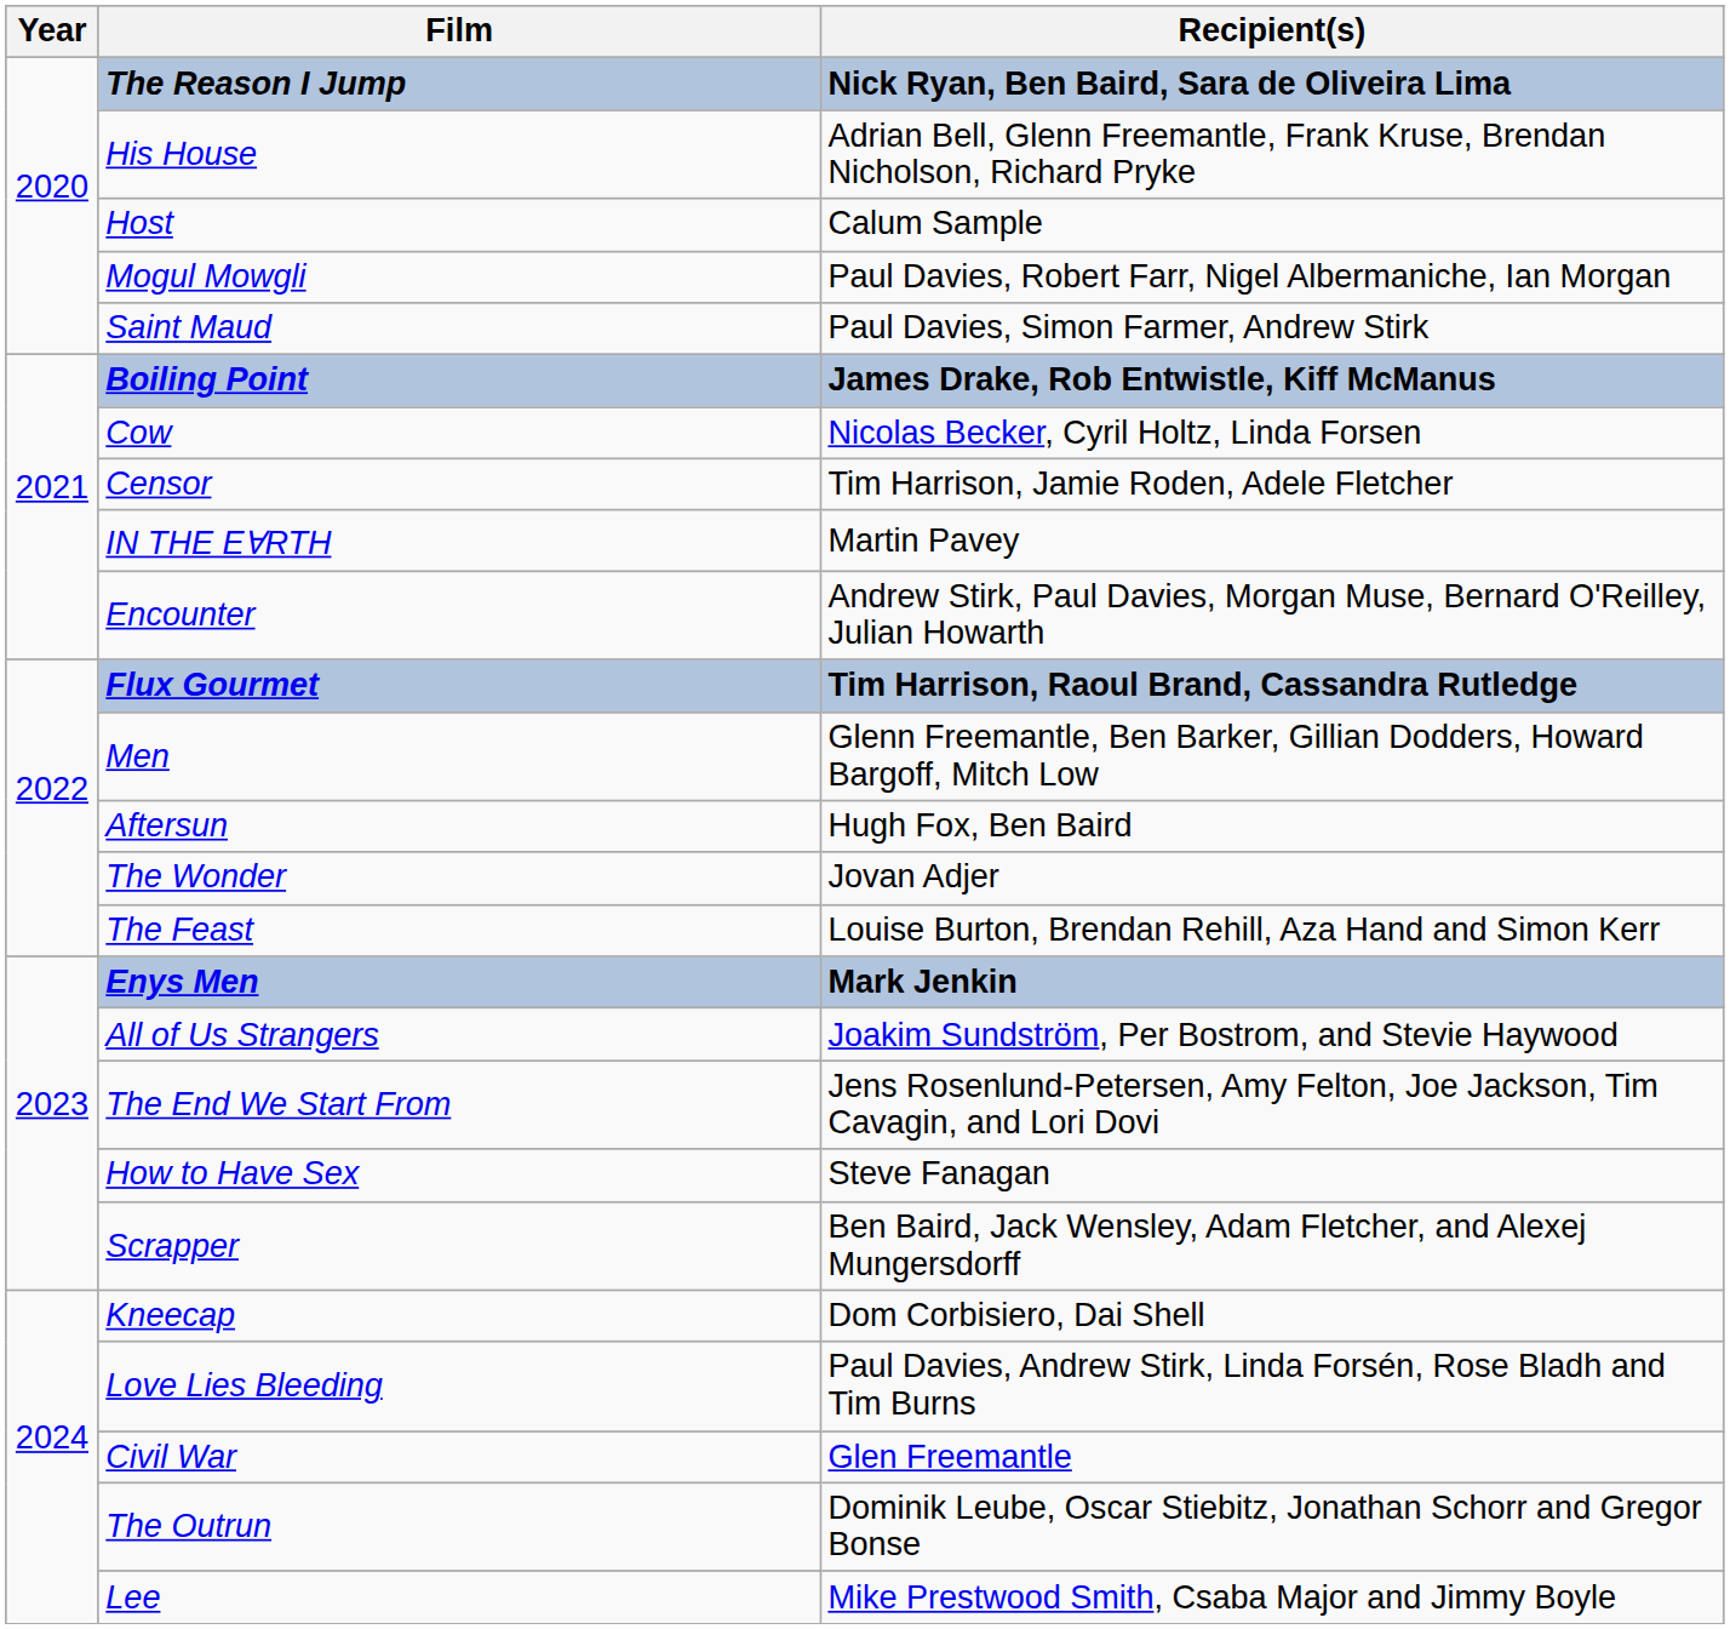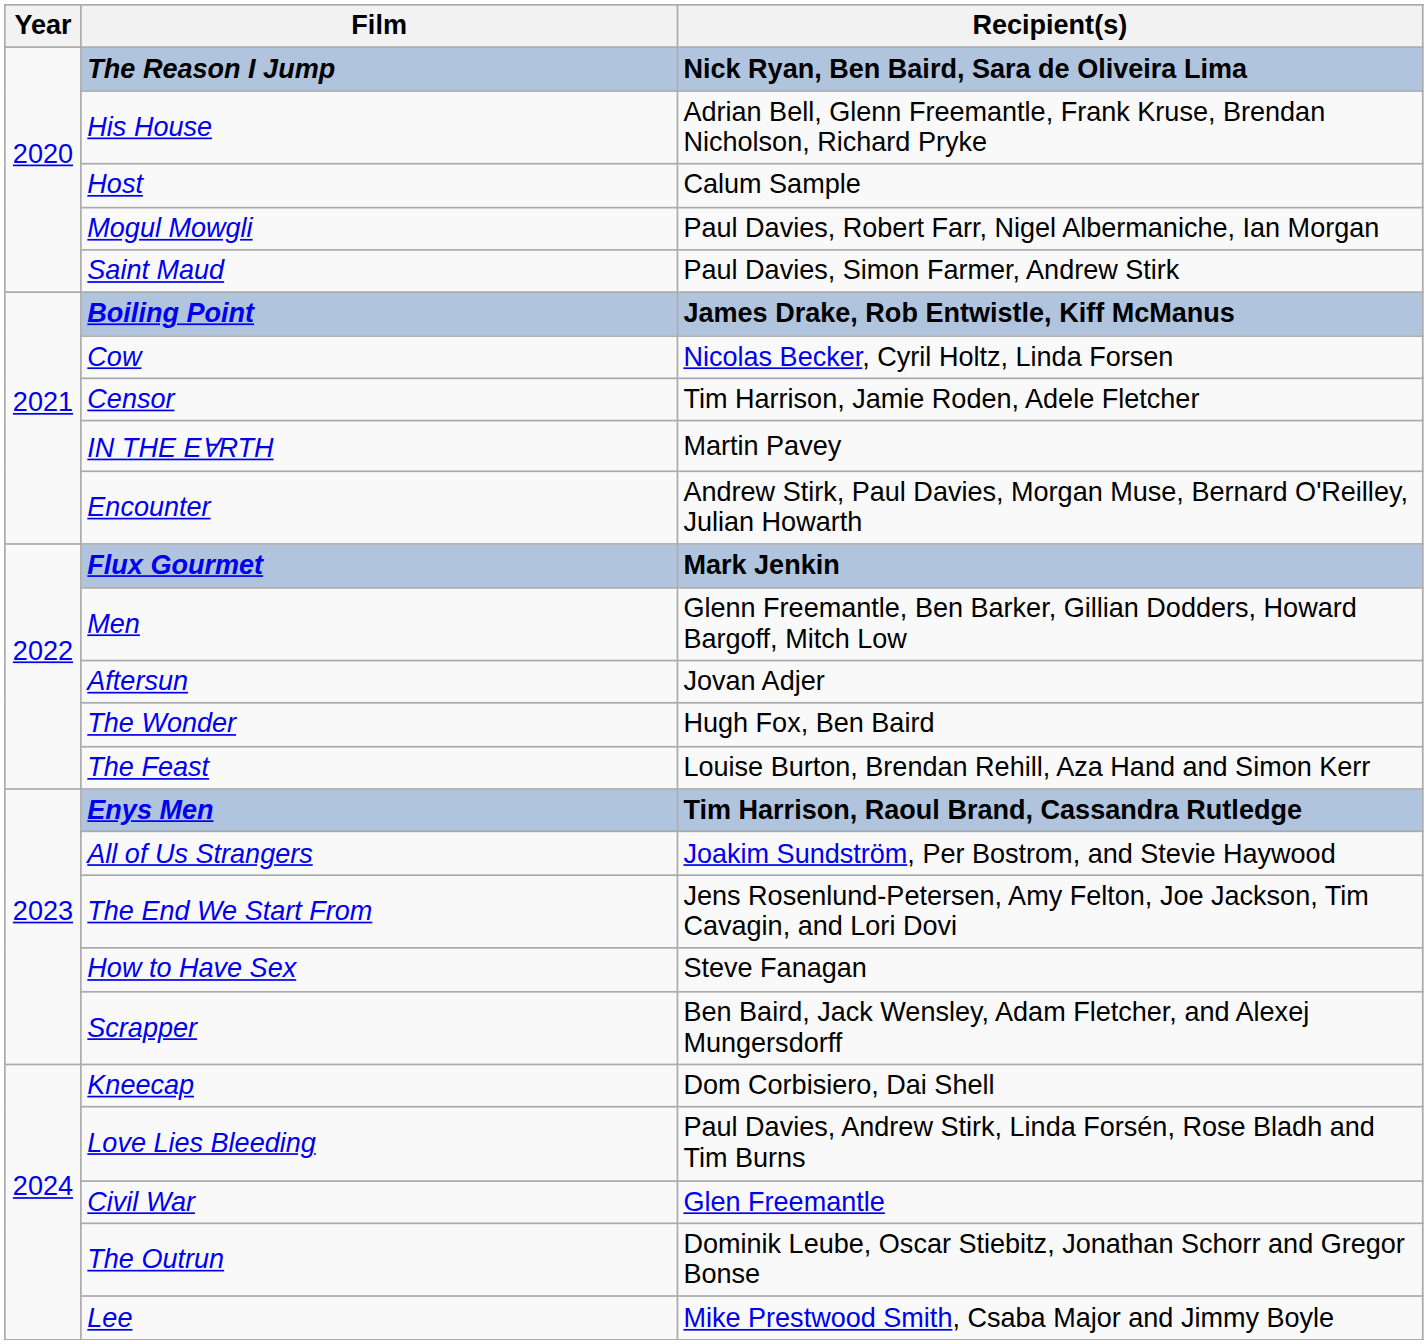Flux Gourmet | Recipient(s): Tim Harrison, Raoul Brand, Cassandra Rutledge -> Mark Jenkin
Aftersun | Recipient(s): Hugh Fox, Ben Baird -> Jovan Adjer
The Wonder | Recipient(s): Jovan Adjer -> Hugh Fox, Ben Baird
Enys Men | Recipient(s): Mark Jenkin -> Tim Harrison, Raoul Brand, Cassandra Rutledge
